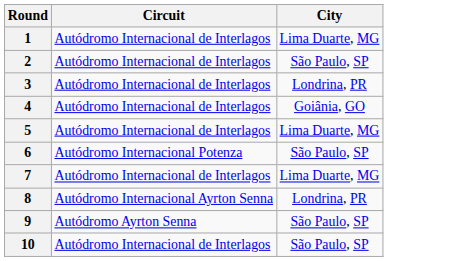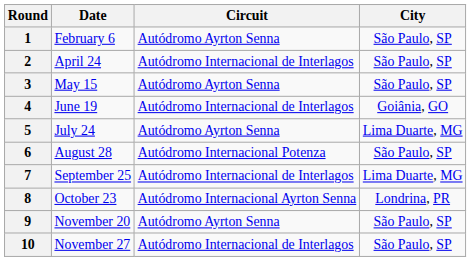+ column: Date | February 6 | April 24 | May 15 | June 19 | July 24 | August 28 | September 25 | October 23 | November 20 | November 27
1 | Circuit: Autódromo Internacional de Interlagos -> Autódromo Ayrton Senna
1 | City: Lima Duarte, MG -> São Paulo, SP
3 | Circuit: Autódromo Internacional de Interlagos -> Autódromo Ayrton Senna
3 | City: Londrina, PR -> São Paulo, SP
5 | Circuit: Autódromo Internacional de Interlagos -> Autódromo Ayrton Senna
